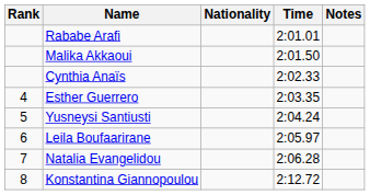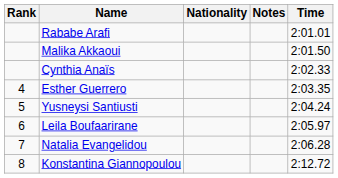columns swapped: Time <-> Notes
